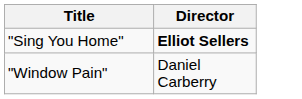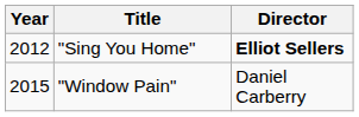+ column: Year | 2012 | 2015
